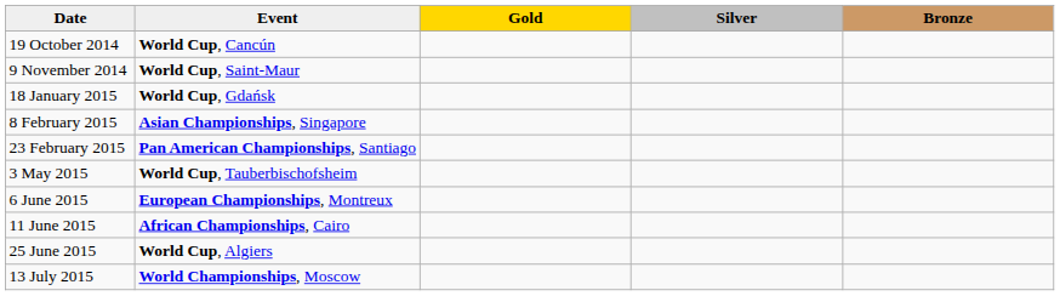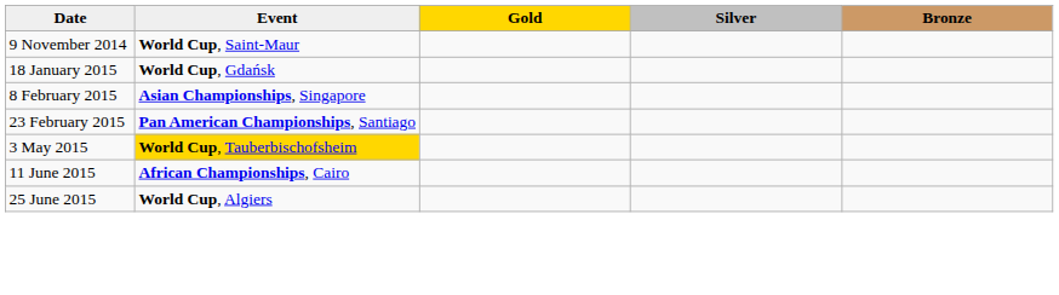- row: 19 October 2014 | World Cup, Cancún
3 May 2015 | Event: no background -> gold background
- row: 6 June 2015 | European Championships, Montreux
- row: 13 July 2015 | World Championships, Moscow
